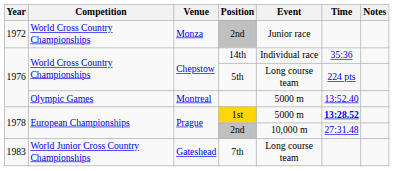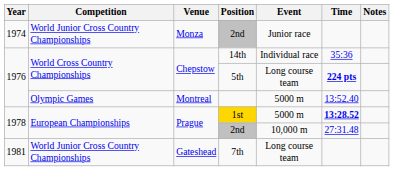Monza / 2nd | Year: 1972 -> 1974
Monza / 2nd | Competition: World Cross Country Championships -> World Junior Cross Country Championships
5th | Time: normal -> bold
7th | Year: 1983 -> 1981
